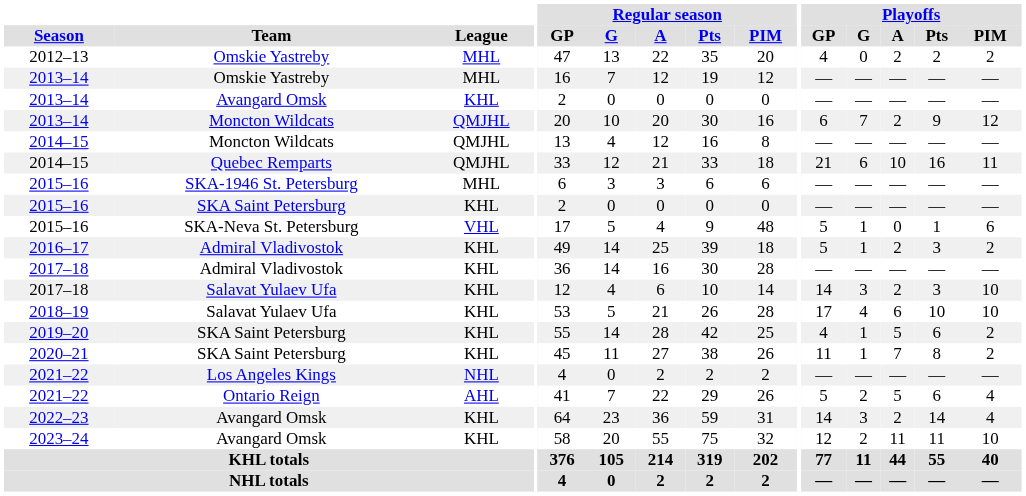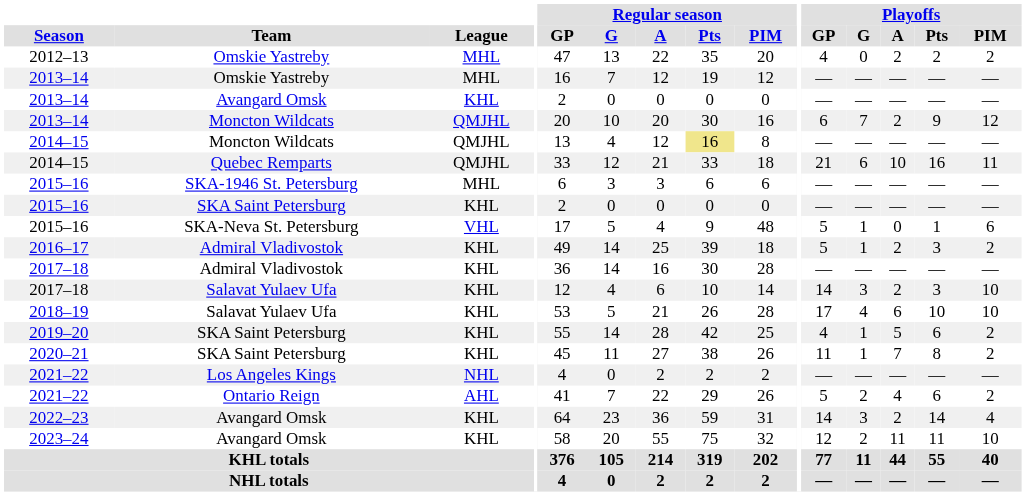2014–15 / Moncton Wildcats | Regular season / Pts: no background -> khaki background
2021–22 / Ontario Reign | Playoffs / A: 5 -> 4
2021–22 / Ontario Reign | Playoffs / PIM: 4 -> 2
